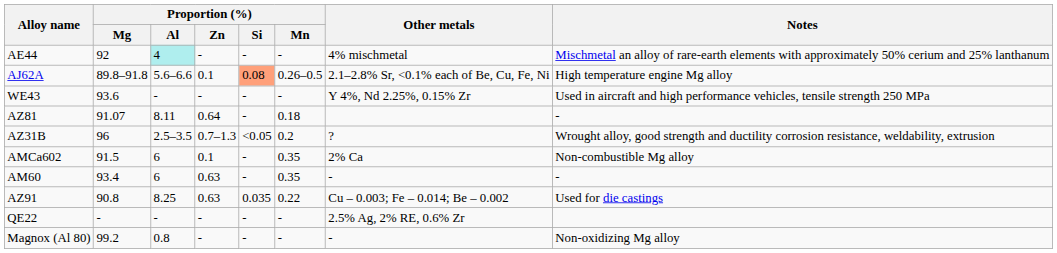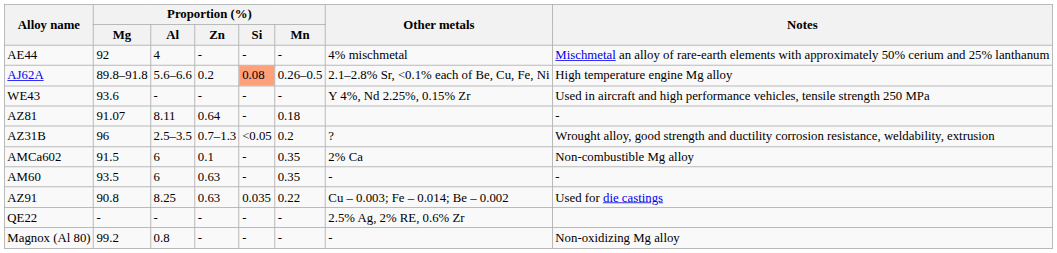AE44 | Proportion (%) / Al: paleturquoise background -> no background
AJ62A | Proportion (%) / Zn: 0.1 -> 0.2
AM60 | Proportion (%) / Mg: 93.4 -> 93.5
